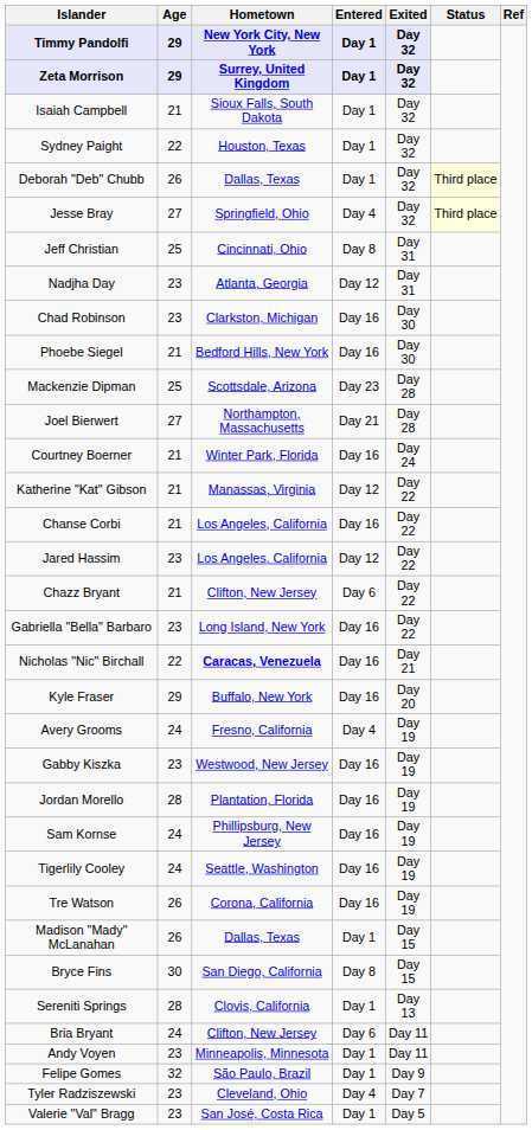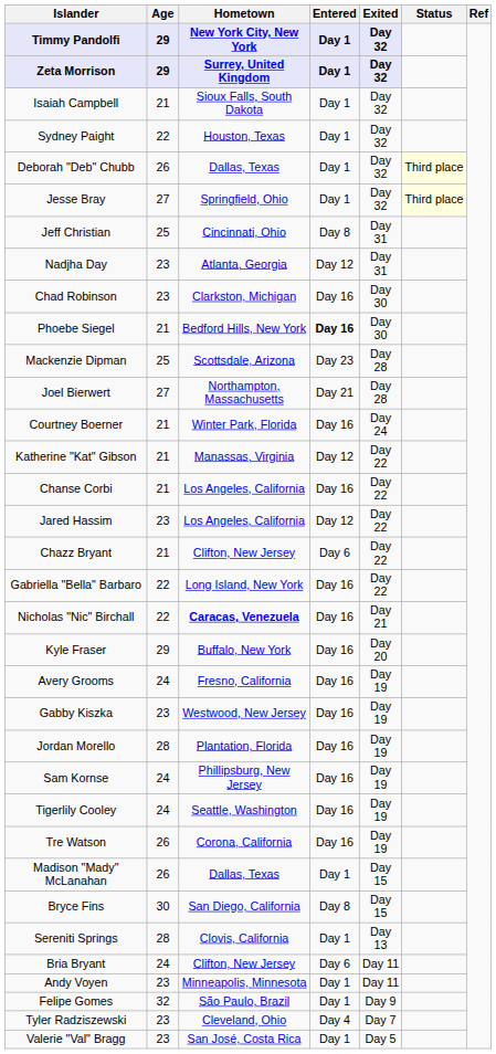Jesse Bray | Entered: Day 4 -> Day 1
Phoebe Siegel | Entered: normal -> bold
Gabriella "Bella" Barbaro | Age: 23 -> 22
Avery Grooms | Entered: Day 4 -> Day 16
